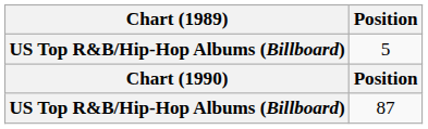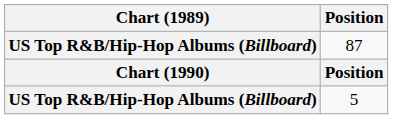rows swapped: 87 <-> 5
